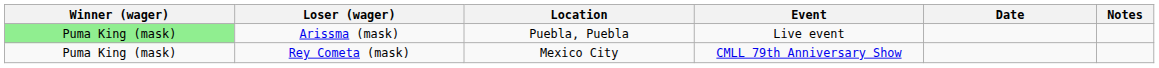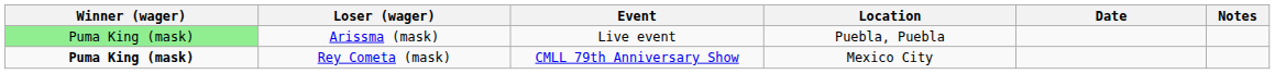columns swapped: Location <-> Event
Rey Cometa (mask) | Winner (wager): normal -> bold
